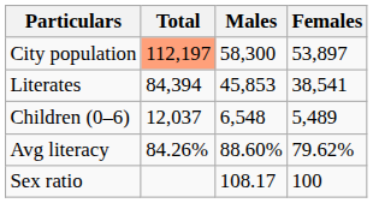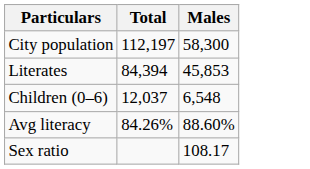- column: Females | 53,897 | 38,541 | 5,489 | 79.62% | 100
City population | Total: lightsalmon background -> no background
